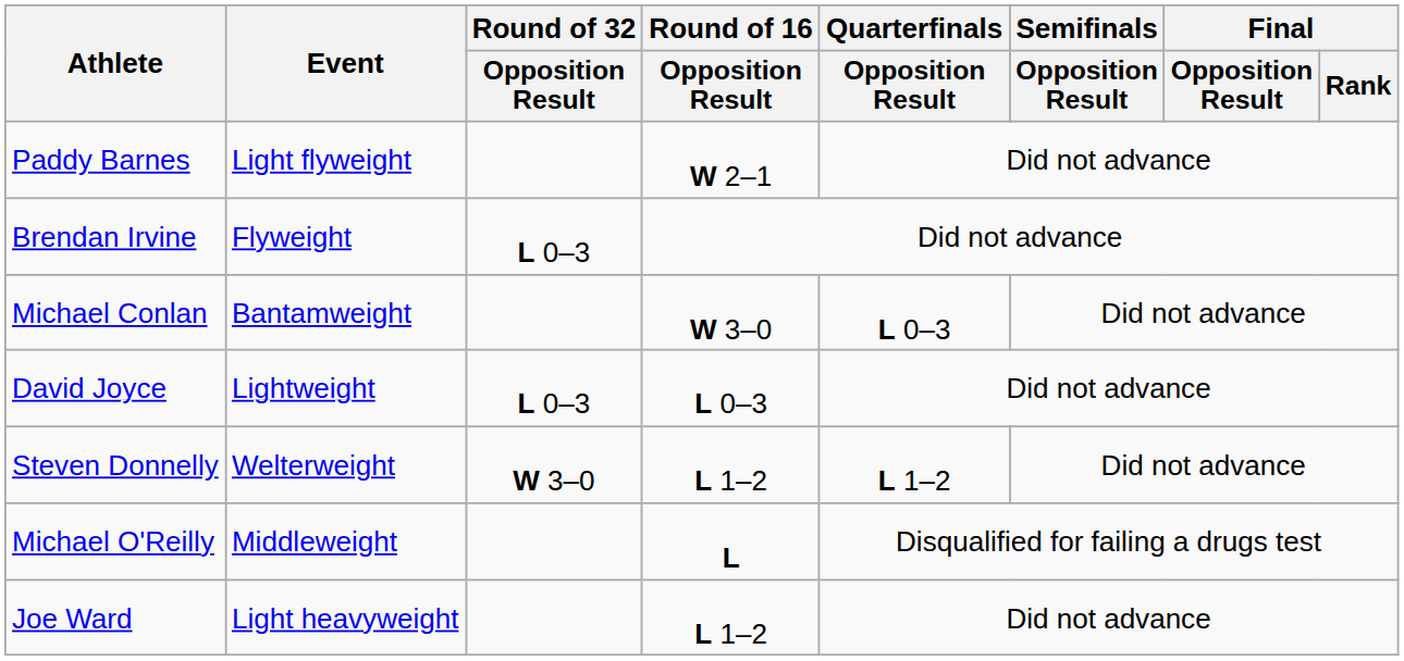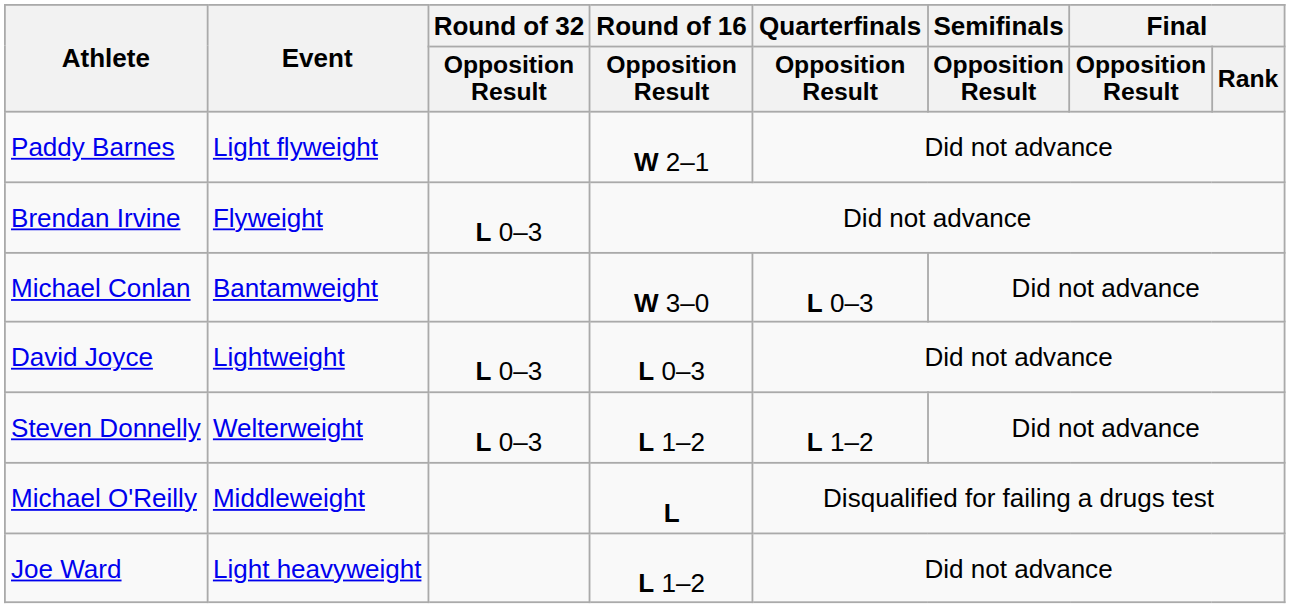Steven Donnelly | Round of 32 / Opposition Result: W 3–0 -> L 0–3
